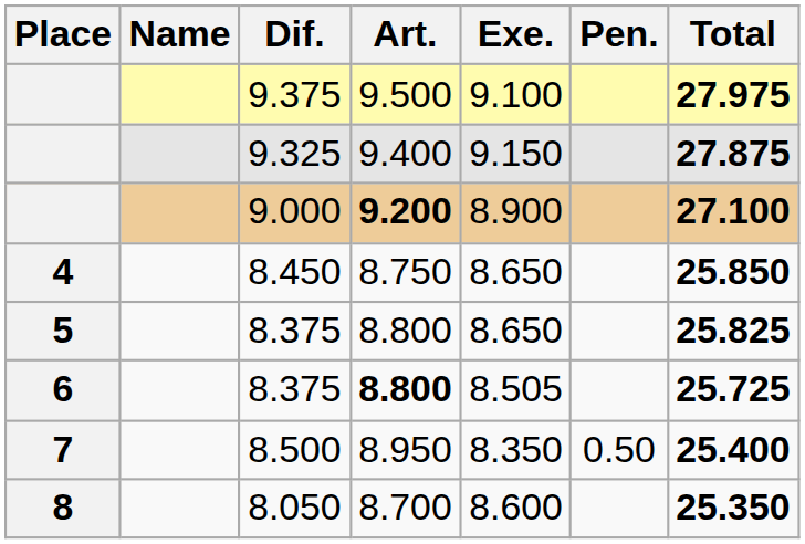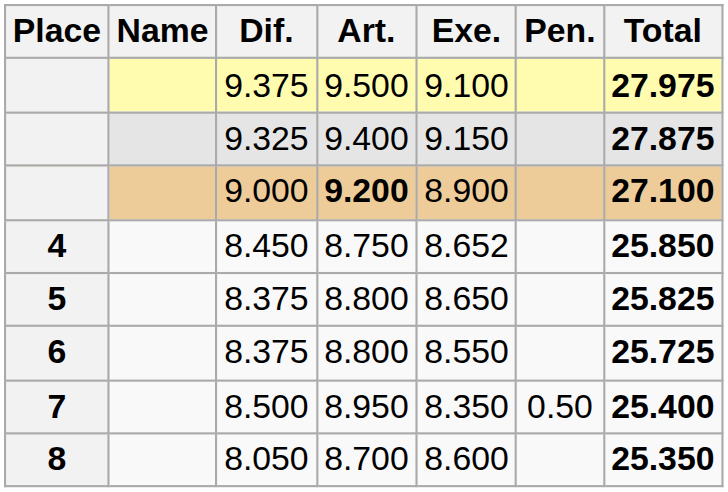8.450 | Exe.: 8.650 -> 8.652
6 / 8.375 | Art.: bold -> normal
6 / 8.375 | Exe.: 8.505 -> 8.550
